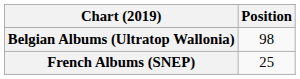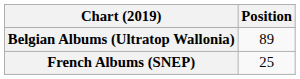Belgian Albums (Ultratop Wallonia) | Position: 98 -> 89
